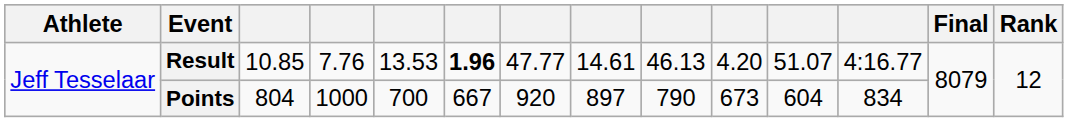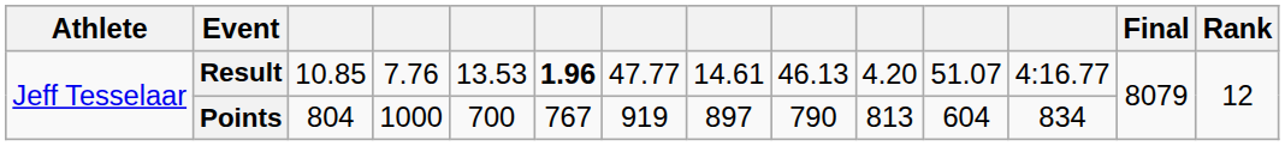Points | column 6: 667 -> 767
Points | column 7: 920 -> 919
Points | column 10: 673 -> 813
